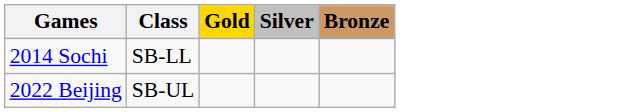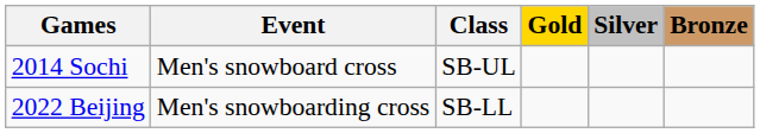+ column: Event | Men's snowboard cross | Men's snowboarding cross
2014 Sochi | Class: SB-LL -> SB-UL
2022 Beijing | Class: SB-UL -> SB-LL
